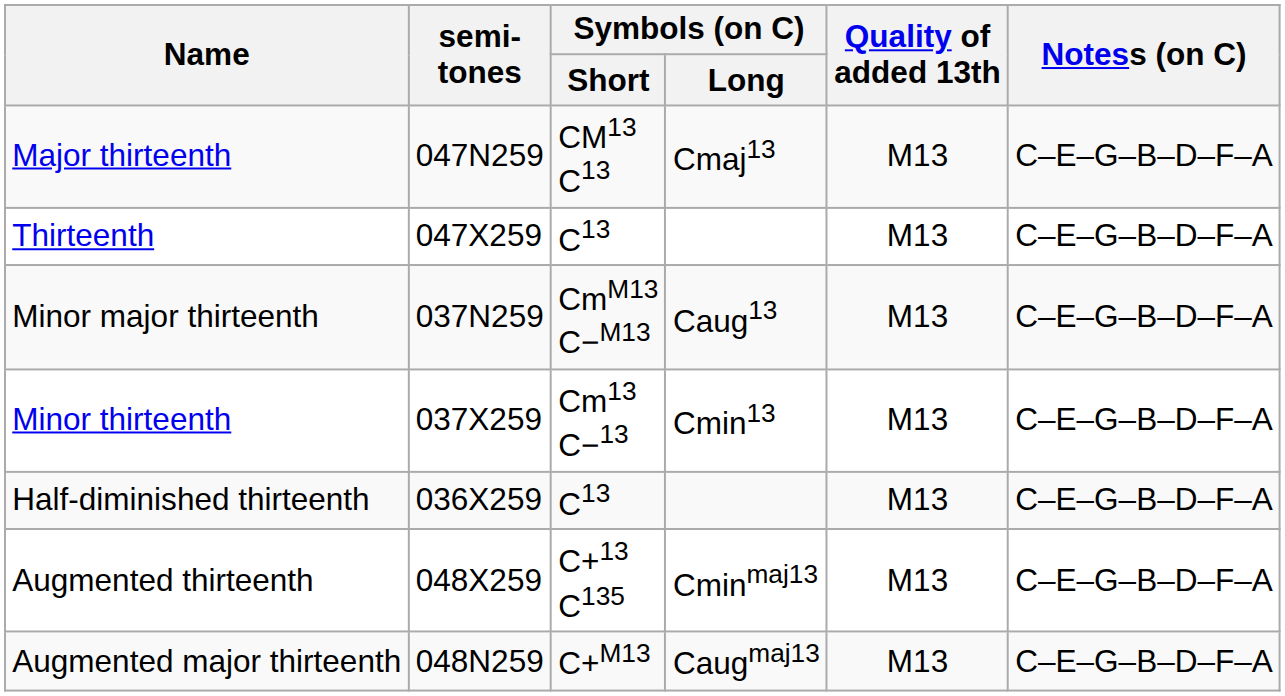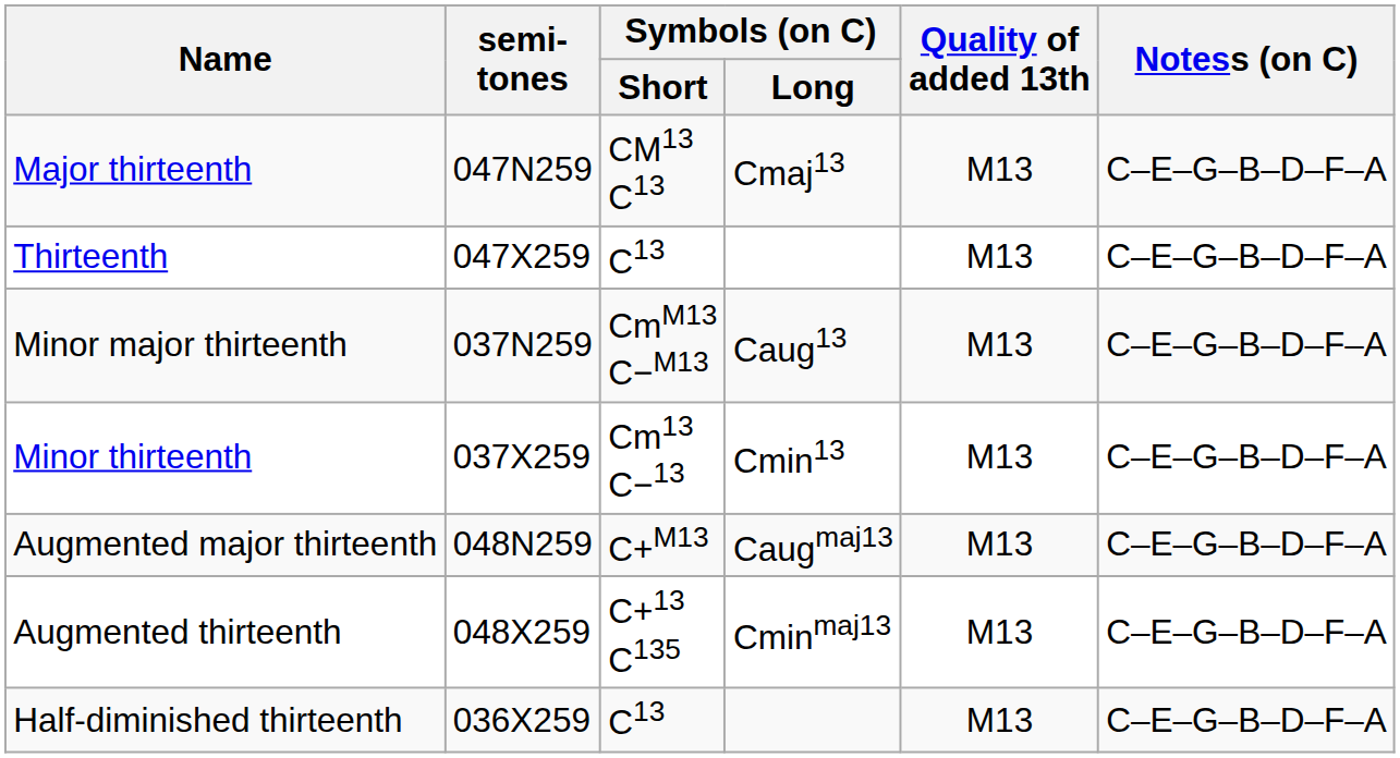rows swapped: Augmented major thirteenth <-> Half-diminished thirteenth
